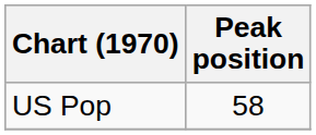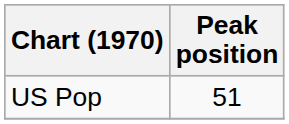US Pop | Peak position: 58 -> 51
